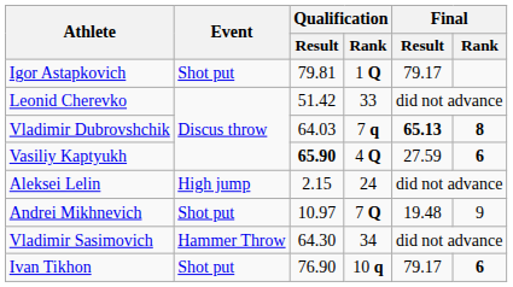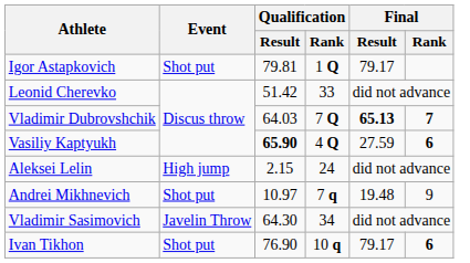Vladimir Dubrovshchik | Qualification / Rank: 7 q -> 7 Q
Vladimir Dubrovshchik | Final / Rank: 8 -> 7
Andrei Mikhnevich | Qualification / Rank: 7 Q -> 7 q
Vladimir Sasimovich | Event: Hammer Throw -> Javelin Throw
